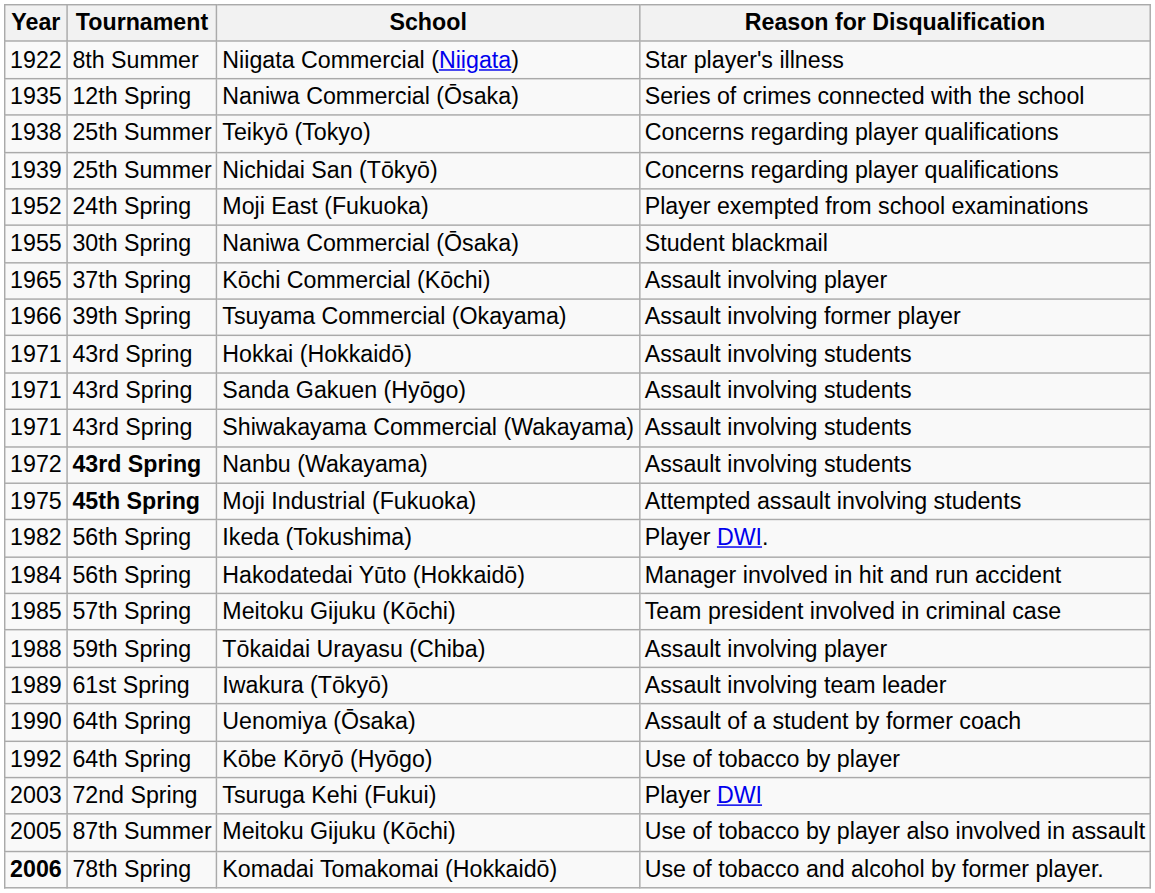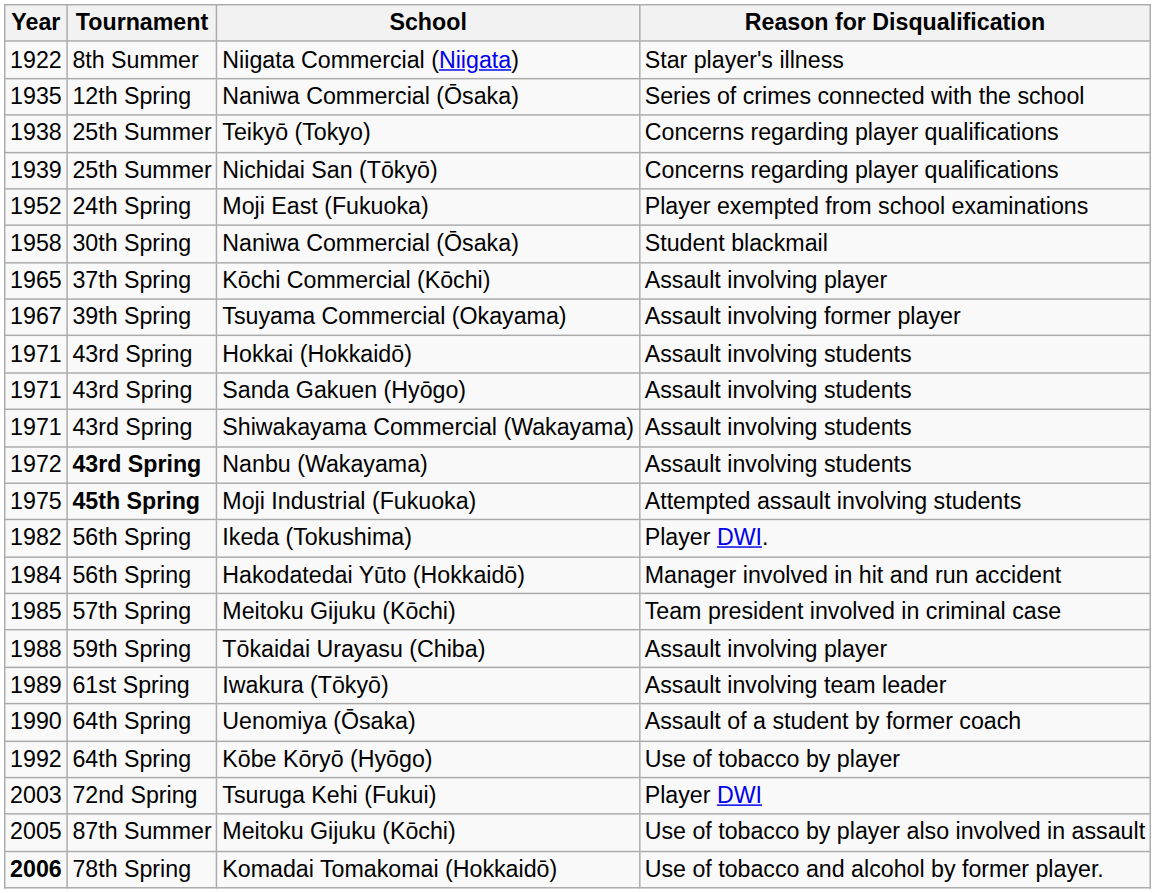Naniwa Commercial (Ōsaka) / Student blackmail | Year: 1955 -> 1958
Tsuyama Commercial (Okayama) | Year: 1966 -> 1967
